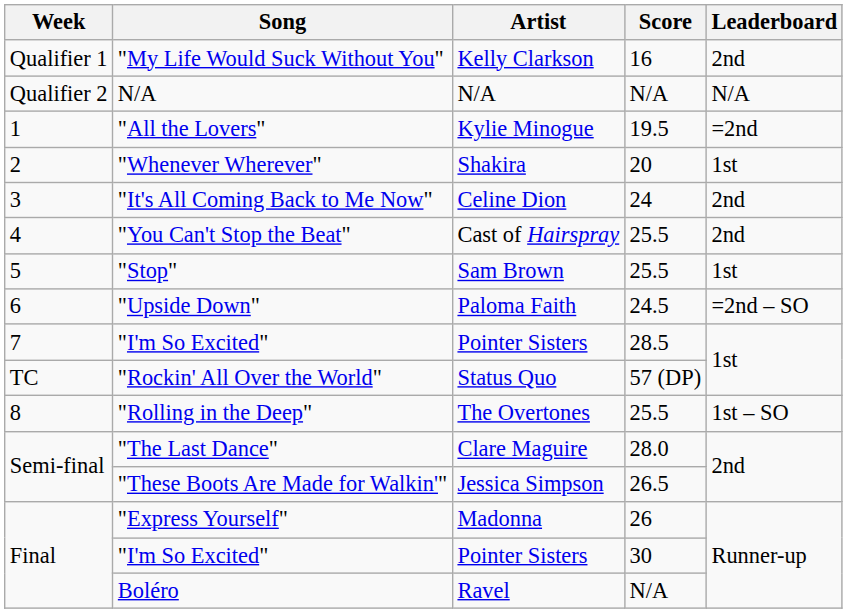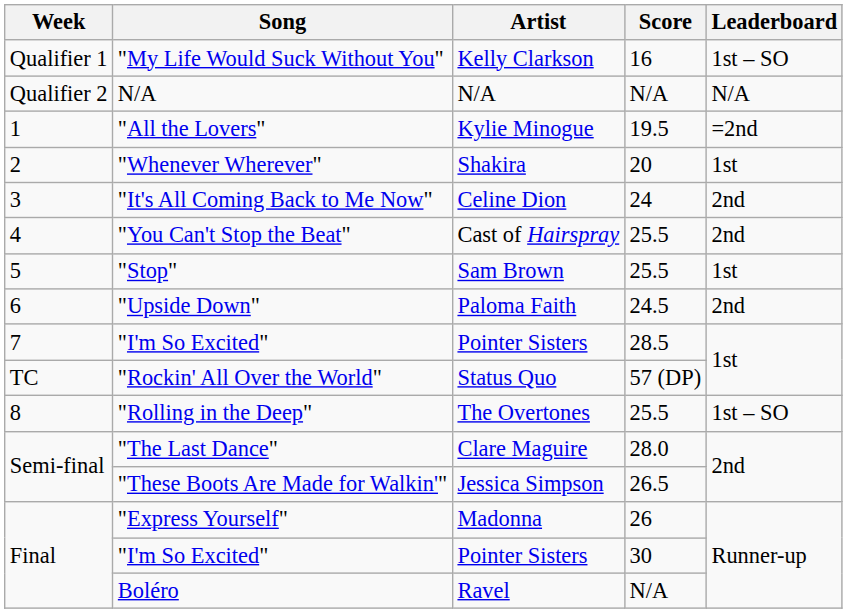"My Life Would Suck Without You" | Leaderboard: 2nd -> 1st – SO
"Upside Down" | Leaderboard: =2nd – SO -> 2nd
